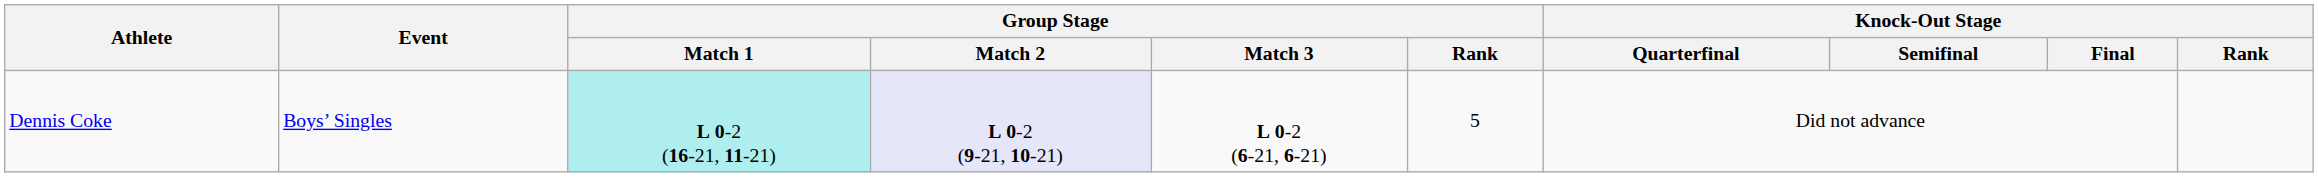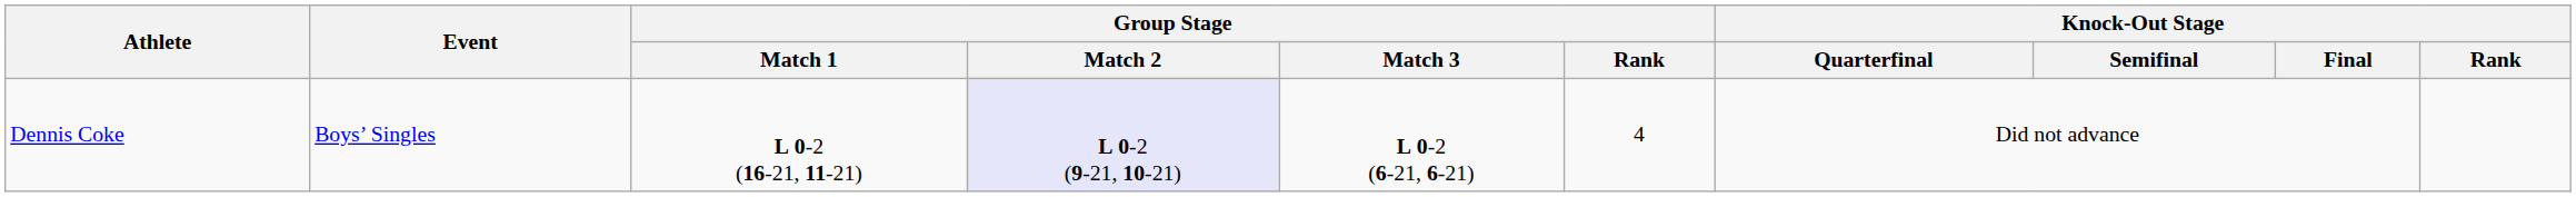Dennis Coke | Group Stage / Match 1: paleturquoise background -> no background
Dennis Coke | Group Stage / Rank: 5 -> 4
